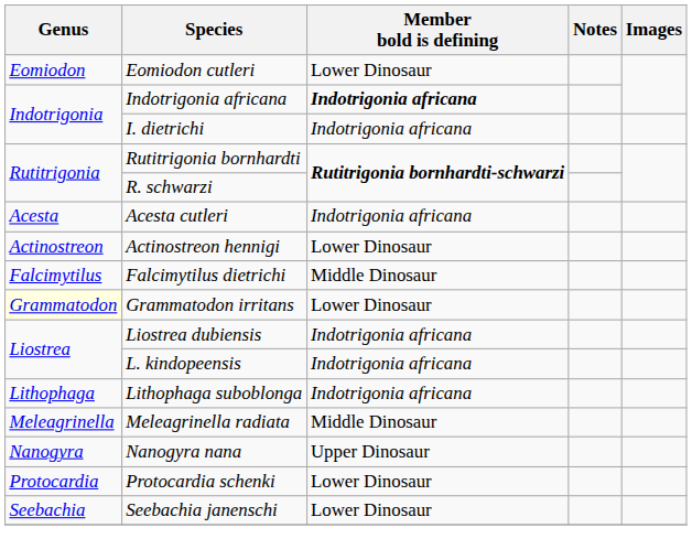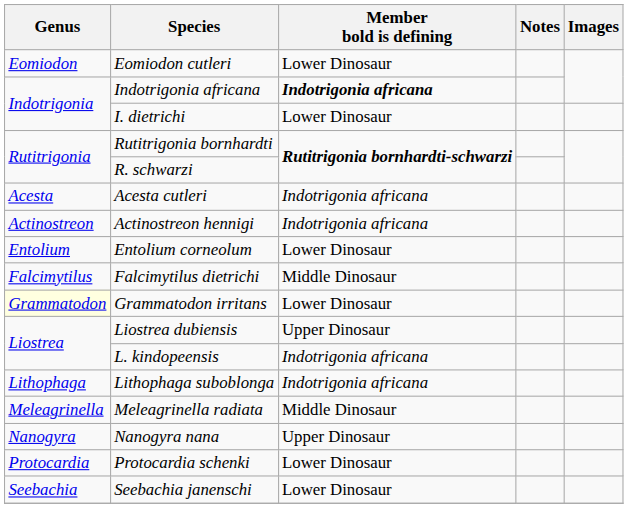I. dietrichi | Member bold is defining: Indotrigonia africana -> Lower Dinosaur
Actinostreon hennigi | Member bold is defining: Lower Dinosaur -> Indotrigonia africana
+ row: Entolium | Entolium corneolum | Lower Dinosaur
Liostrea dubiensis | Member bold is defining: Indotrigonia africana -> Upper Dinosaur
